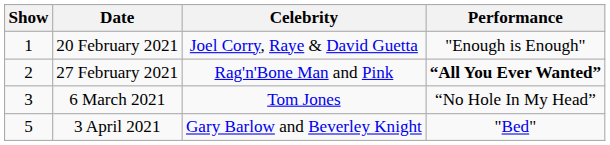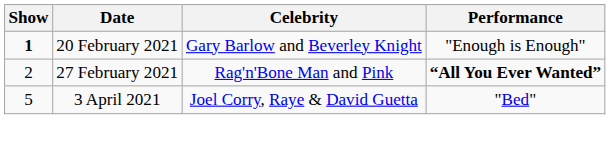20 February 2021 | Show: normal -> bold
20 February 2021 | Celebrity: Joel Corry, Raye & David Guetta -> Gary Barlow and Beverley Knight
- row: 3 | 6 March 2021 | Tom Jones | “No Hole In My Head”
3 April 2021 | Celebrity: Gary Barlow and Beverley Knight -> Joel Corry, Raye & David Guetta
